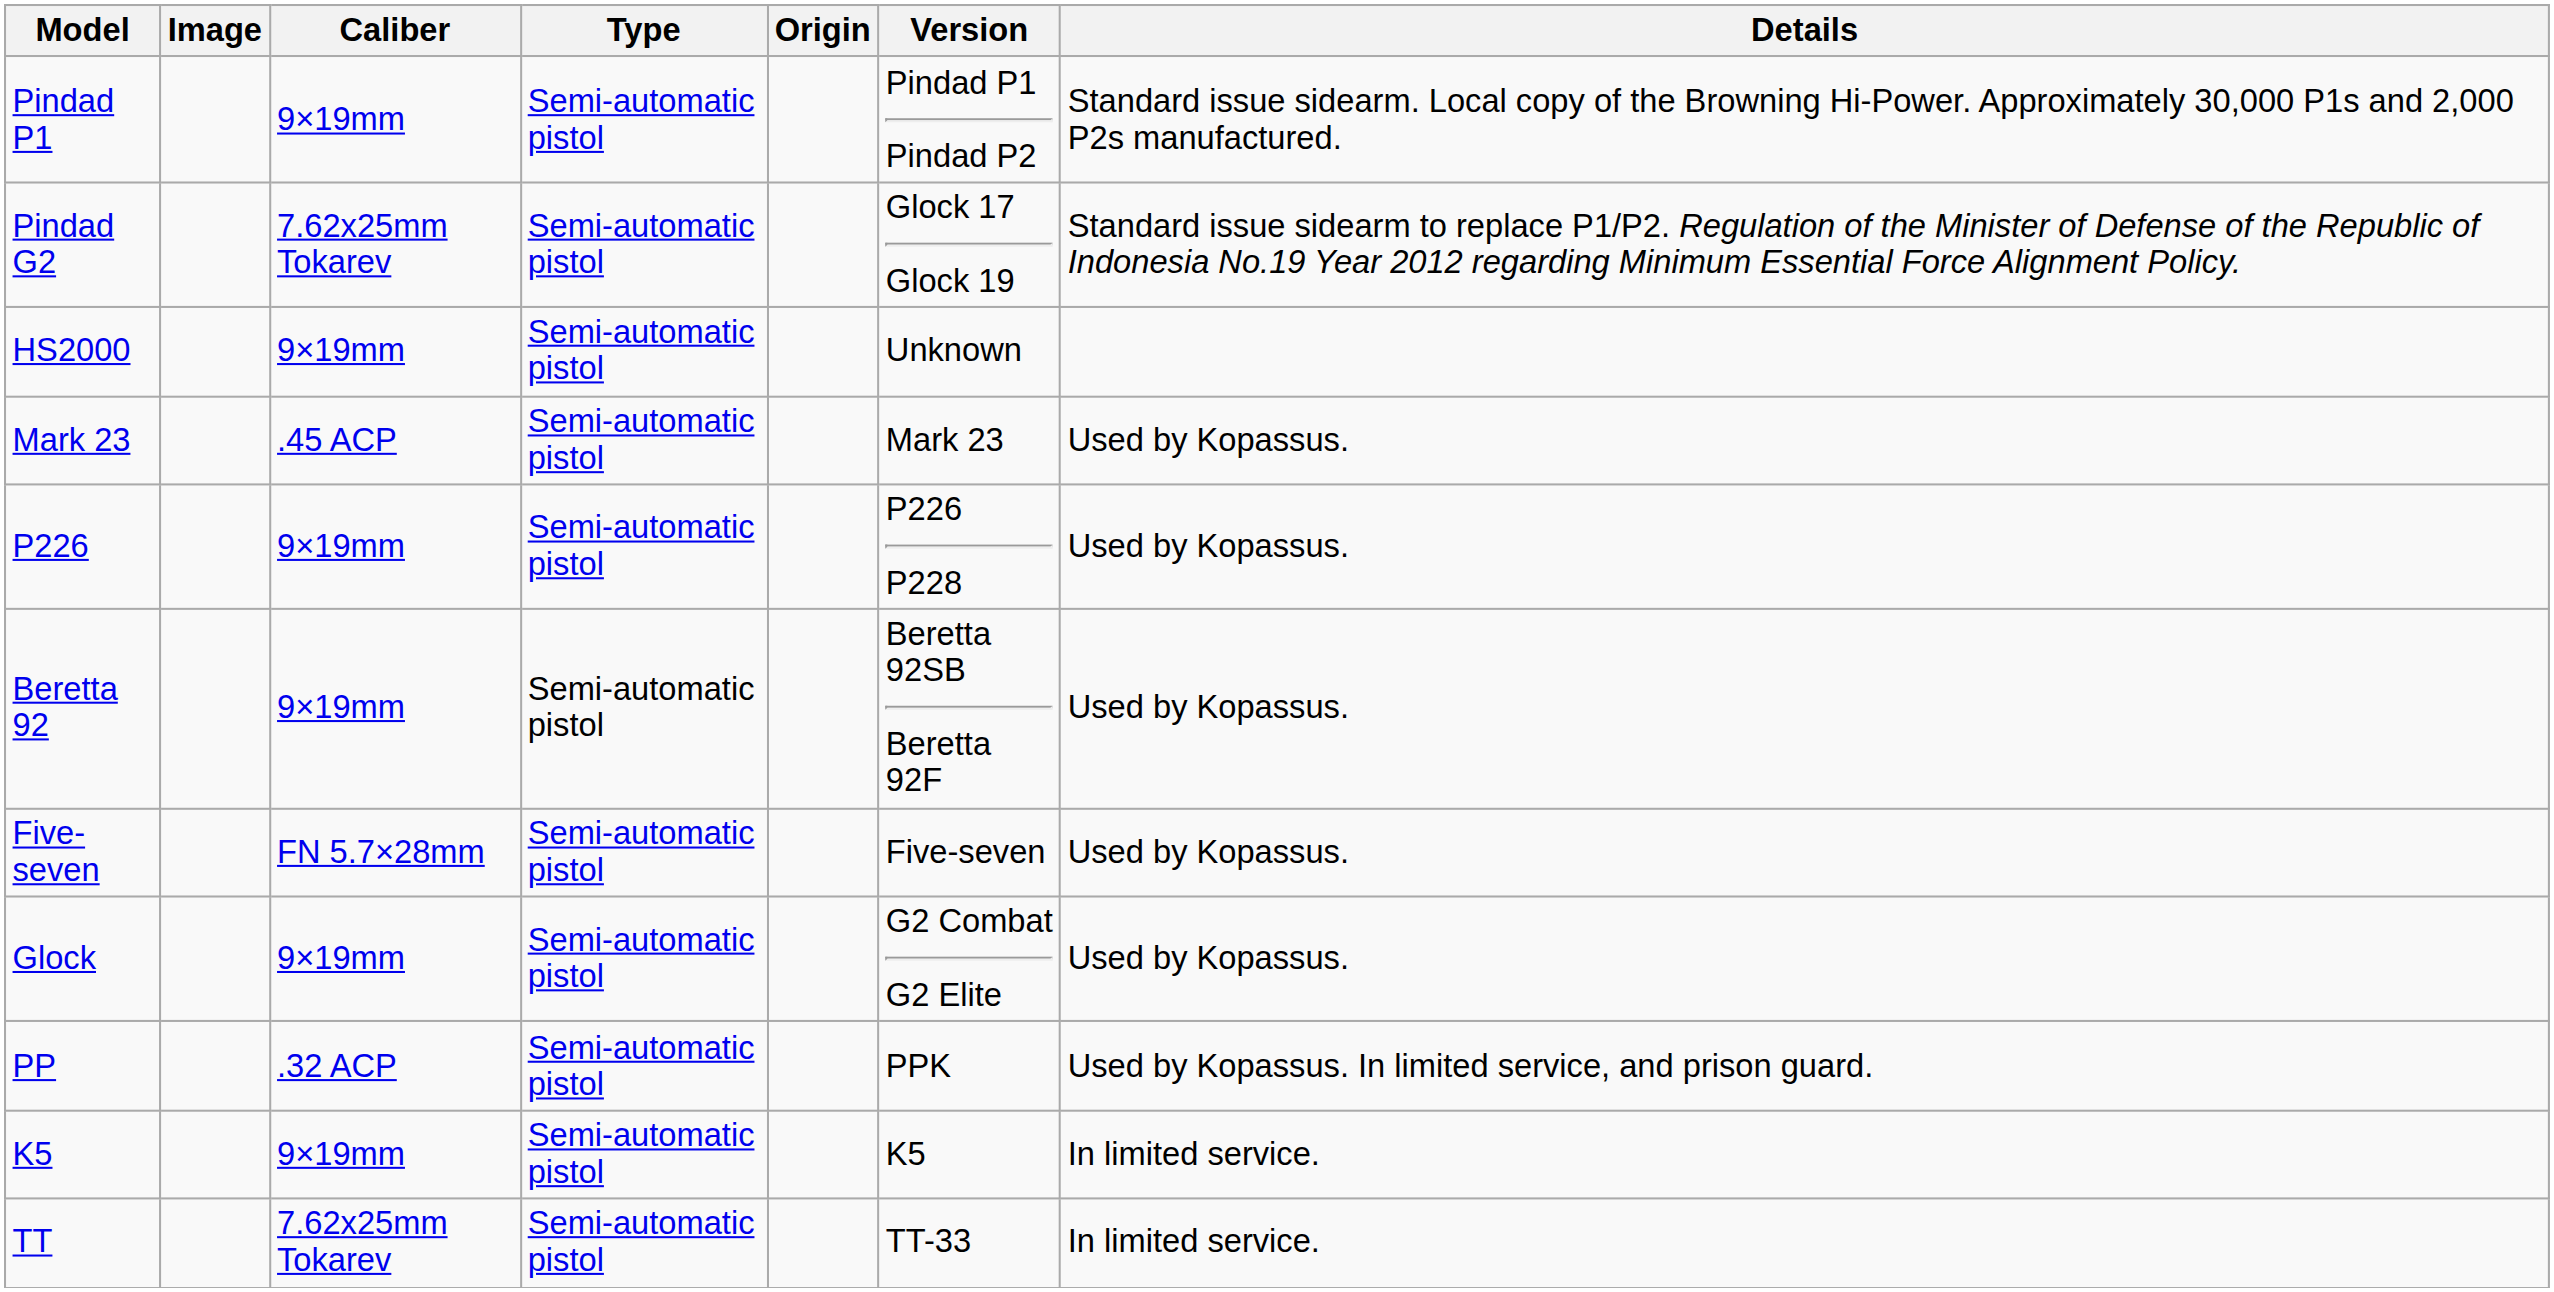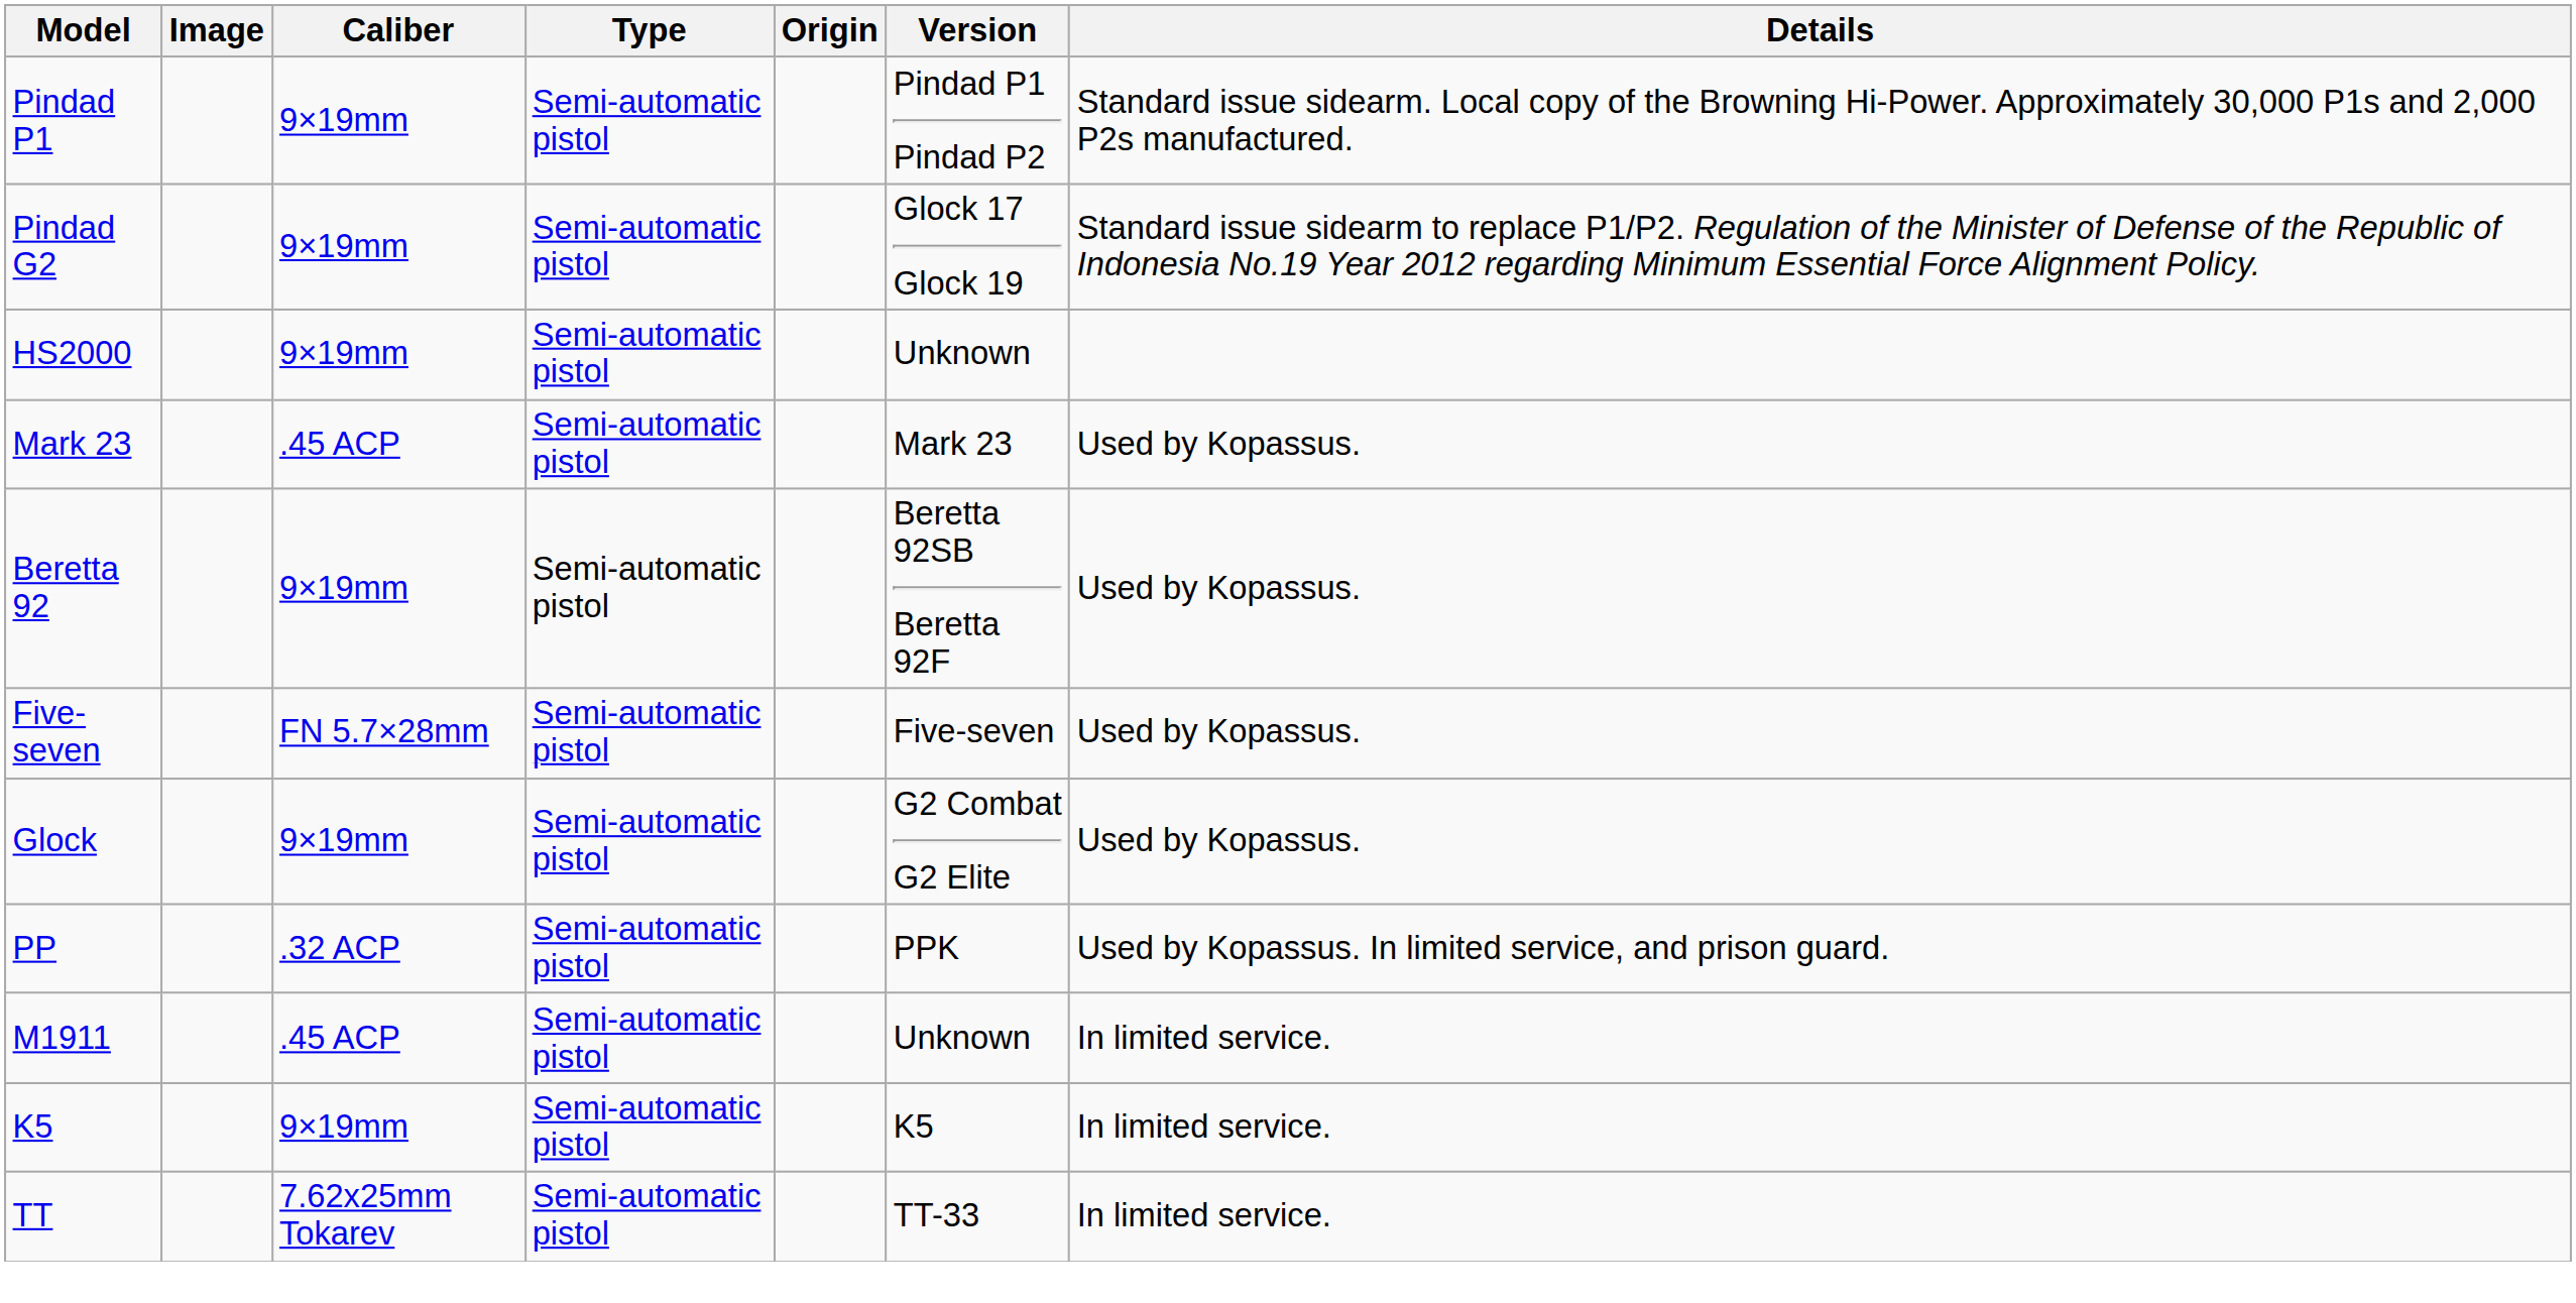Pindad G2 | Caliber: 7.62x25mm Tokarev -> 9×19mm
- row: P226 | 9×19mm | Semi-automatic pistol | P226 P228 | Used by Kopassus.
+ row: M1911 | .45 ACP | Semi-automatic pistol | Unknown | In limited service.
